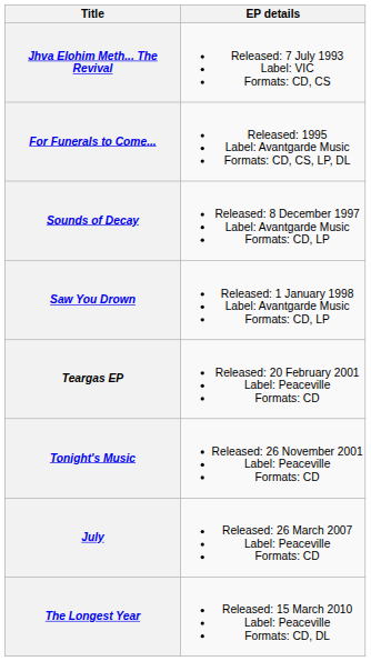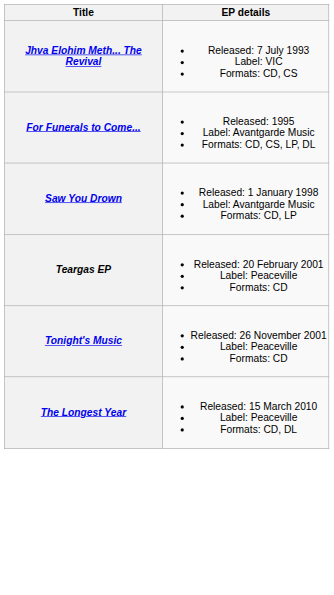- row: Sounds of Decay | Released: 8 December 1997 Label: Avantgarde Music Formats: CD, LP
- row: July | Released: 26 March 2007 Label: Peaceville Formats: CD
